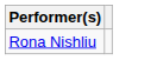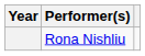+ column: Year
